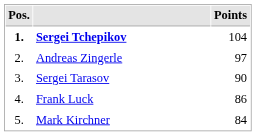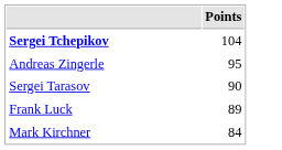- column: Pos. | 1. | 2. | 3. | 4. | 5.
Andreas Zingerle | Points: 97 -> 95
Frank Luck | Points: 86 -> 89
